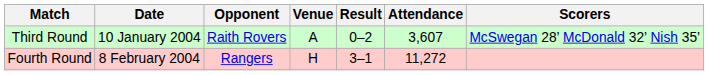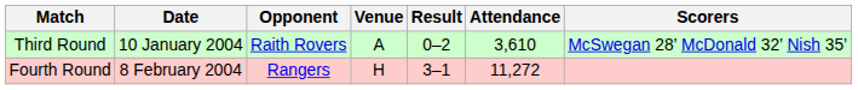Third Round | Attendance: 3,607 -> 3,610
